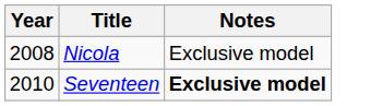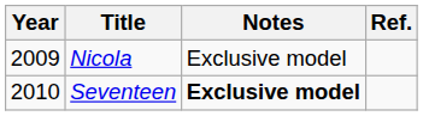+ column: Ref.
Nicola | Year: 2008 -> 2009
